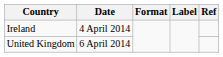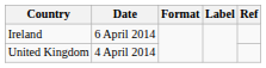Ireland | Date: 4 April 2014 -> 6 April 2014
United Kingdom | Date: 6 April 2014 -> 4 April 2014
